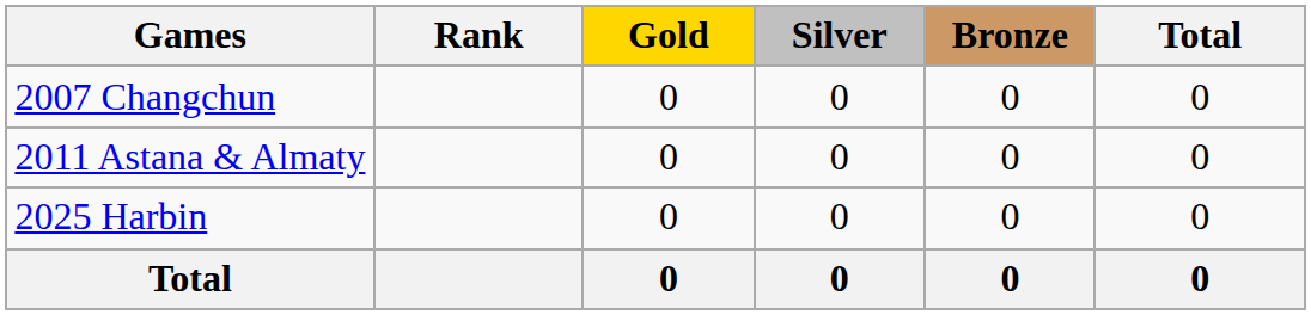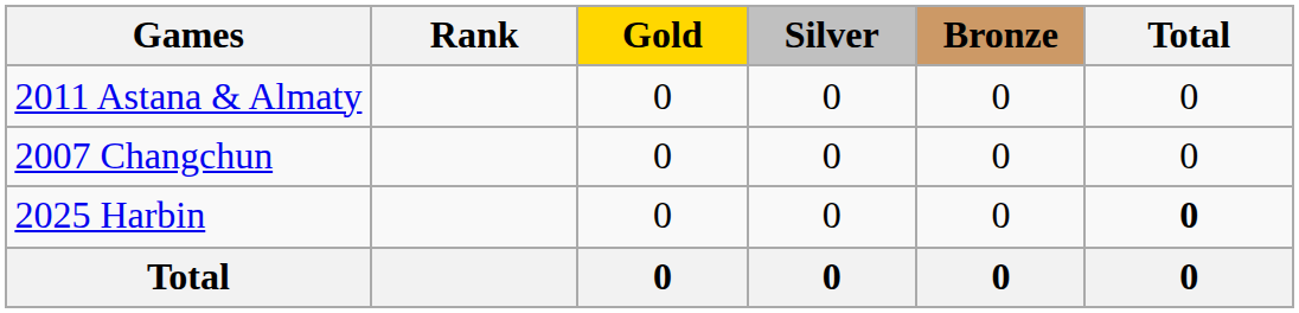rows swapped: 2007 Changchun <-> 2011 Astana & Almaty
2025 Harbin | Total: normal -> bold
